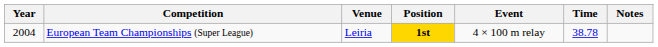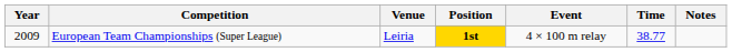European Team Championships (Super League) | Year: 2004 -> 2009
European Team Championships (Super League) | Time: 38.78 -> 38.77
